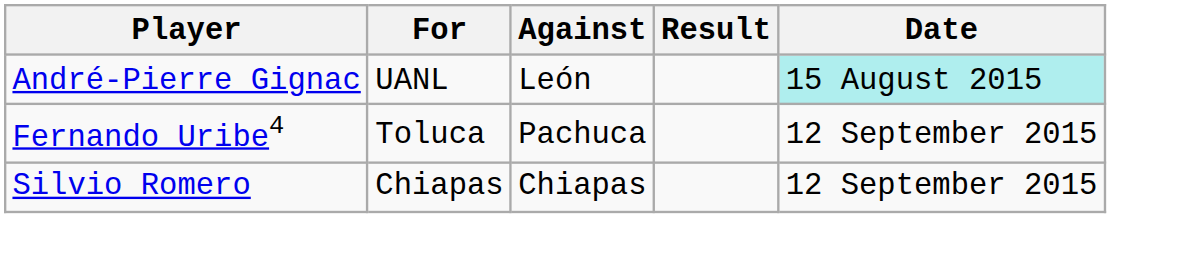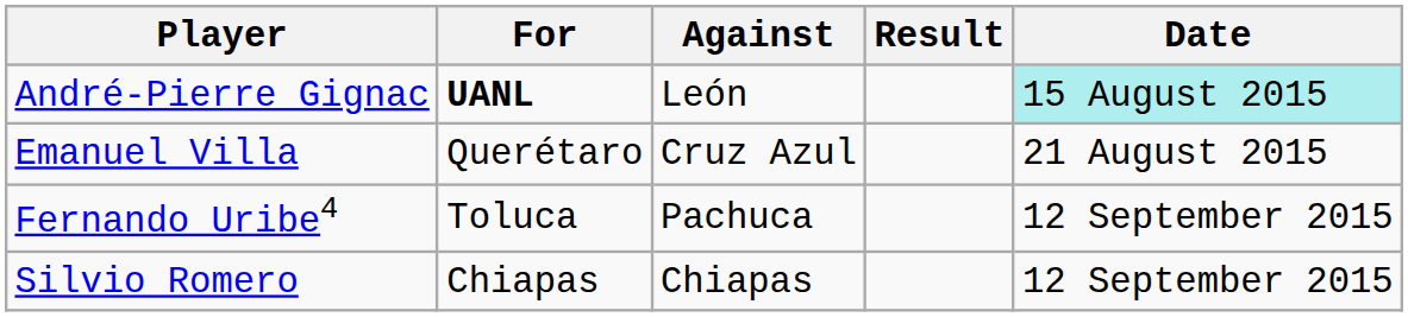André-Pierre Gignac | For: normal -> bold
+ row: Emanuel Villa | Querétaro | Cruz Azul | 21 August 2015
